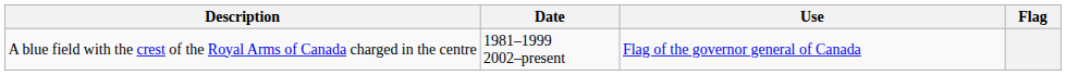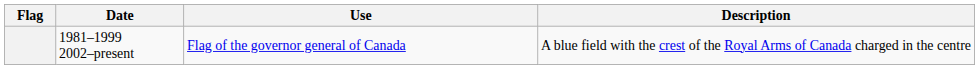columns swapped: Flag <-> Description
